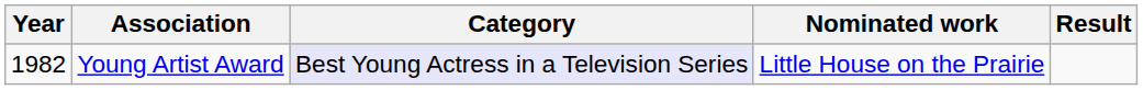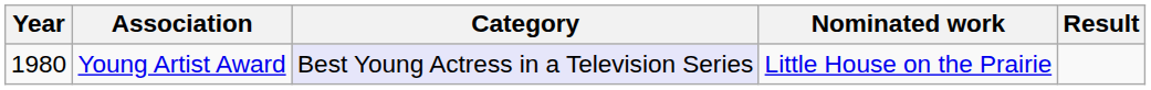Young Artist Award | Year: 1982 -> 1980
